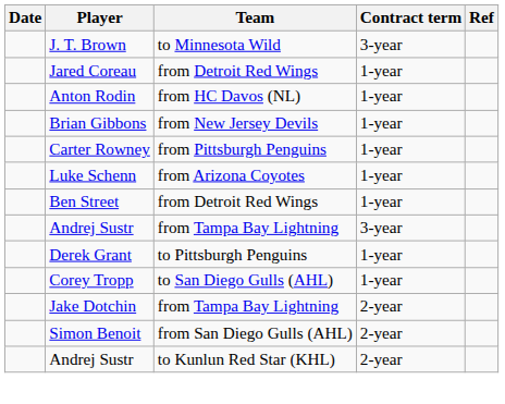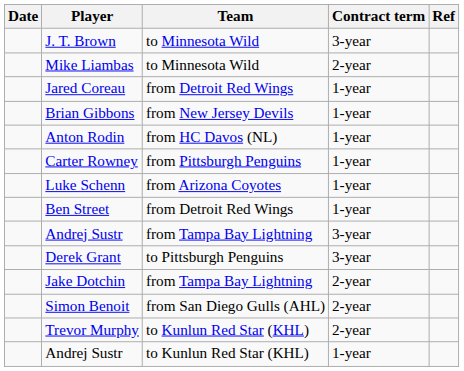+ row: Mike Liambas | to Minnesota Wild | 2-year
rows swapped: Brian Gibbons <-> Anton Rodin
Derek Grant | Contract term: 1-year -> 3-year
- row: Corey Tropp | to San Diego Gulls (AHL) | 1-year
+ row: Trevor Murphy | to Kunlun Red Star (KHL) | 2-year
Andrej Sustr / to Kunlun Red Star (KHL) | Contract term: 2-year -> 1-year
